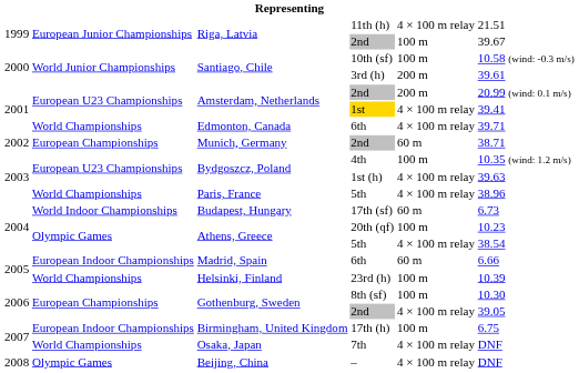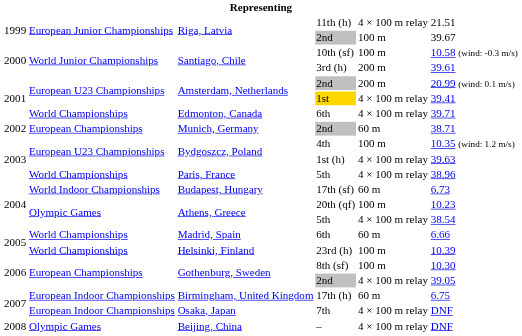Madrid, Spain / 6th | column 2: European Indoor Championships -> World Championships
17th (h) | column 5: 100 m -> 60 m
7th | column 2: World Championships -> European Indoor Championships
